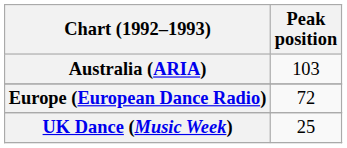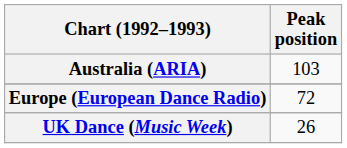UK Dance (Music Week) | Peak position: 25 -> 26
